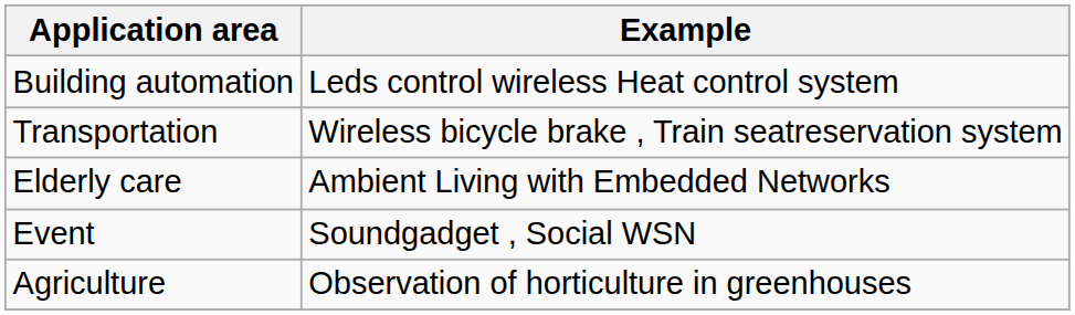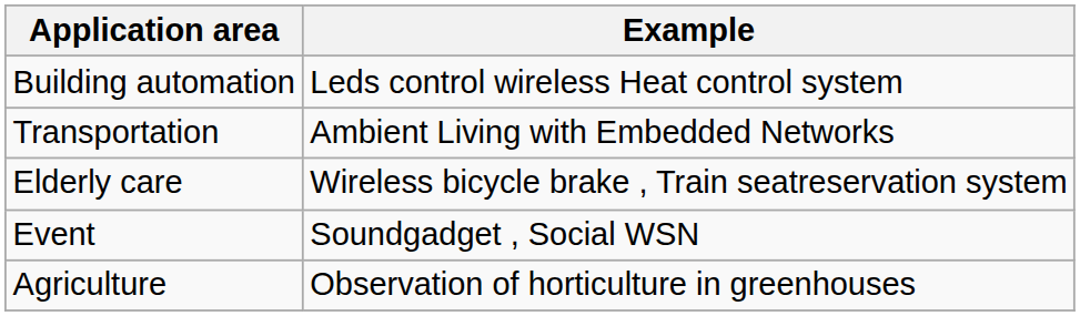Transportation | Example: Wireless bicycle brake , Train seatreservation system -> Ambient Living with Embedded Networks
Elderly care | Example: Ambient Living with Embedded Networks -> Wireless bicycle brake , Train seatreservation system
